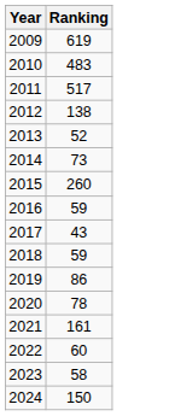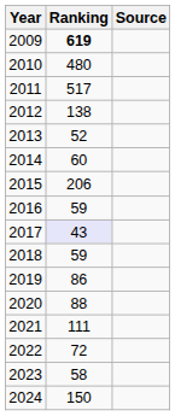+ column: Source
2009 | Ranking: normal -> bold
2010 | Ranking: 483 -> 480
2014 | Ranking: 73 -> 60
2015 | Ranking: 260 -> 206
2017 | Ranking: no background -> lavender background
2020 | Ranking: 78 -> 88
2021 | Ranking: 161 -> 111
2022 | Ranking: 60 -> 72
